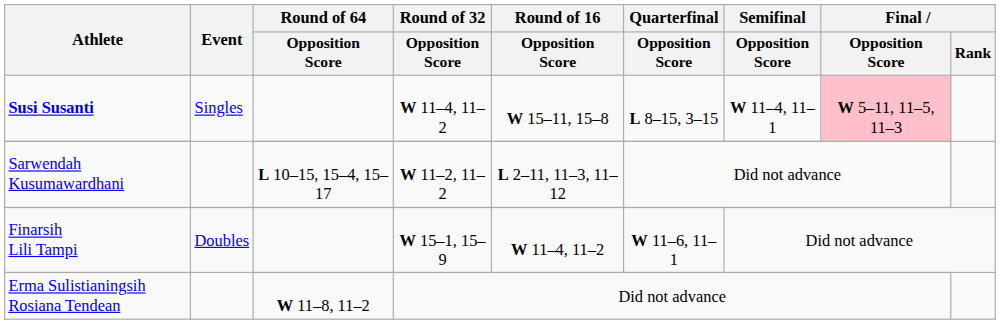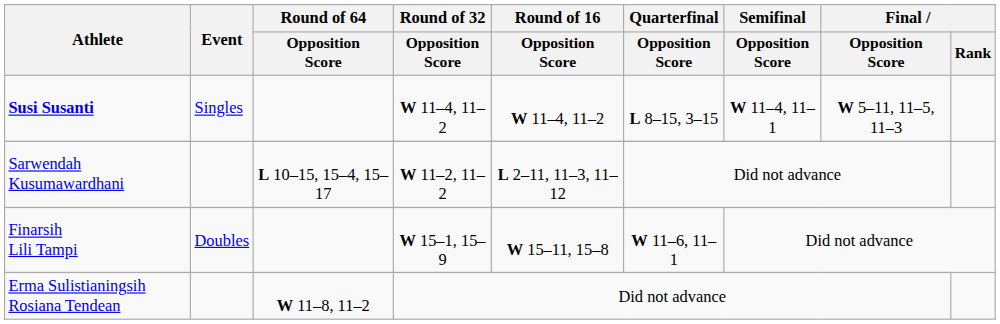Susi Susanti | Round of 16 / Opposition Score: W 15–11, 15–8 -> W 11–4, 11–2
Susi Susanti | Final / Opposition Score: pink background -> no background
Finarsih Lili Tampi | Round of 16 / Opposition Score: W 11–4, 11–2 -> W 15–11, 15–8
